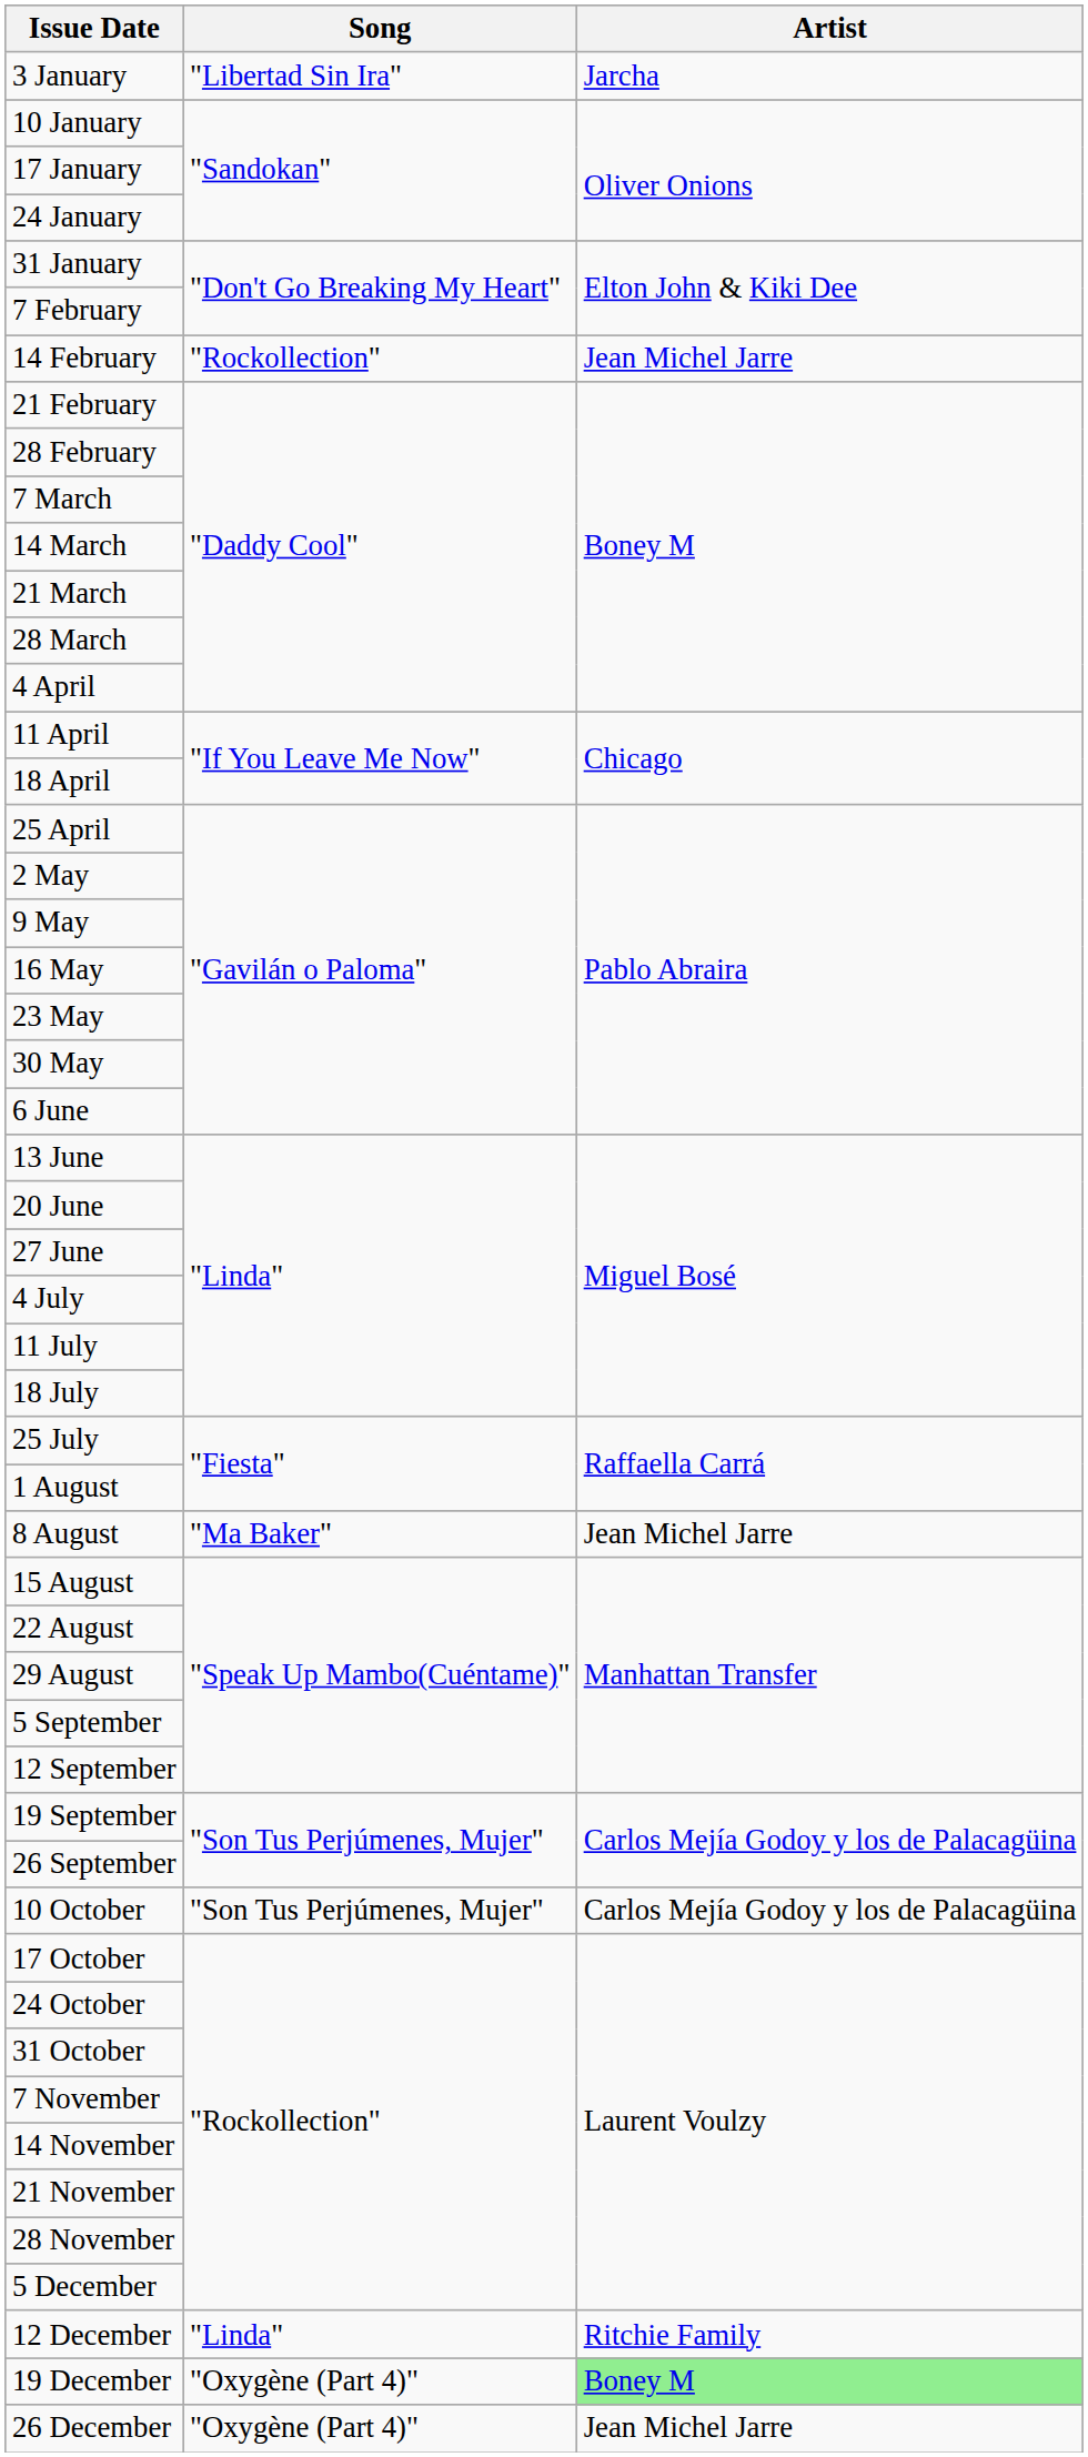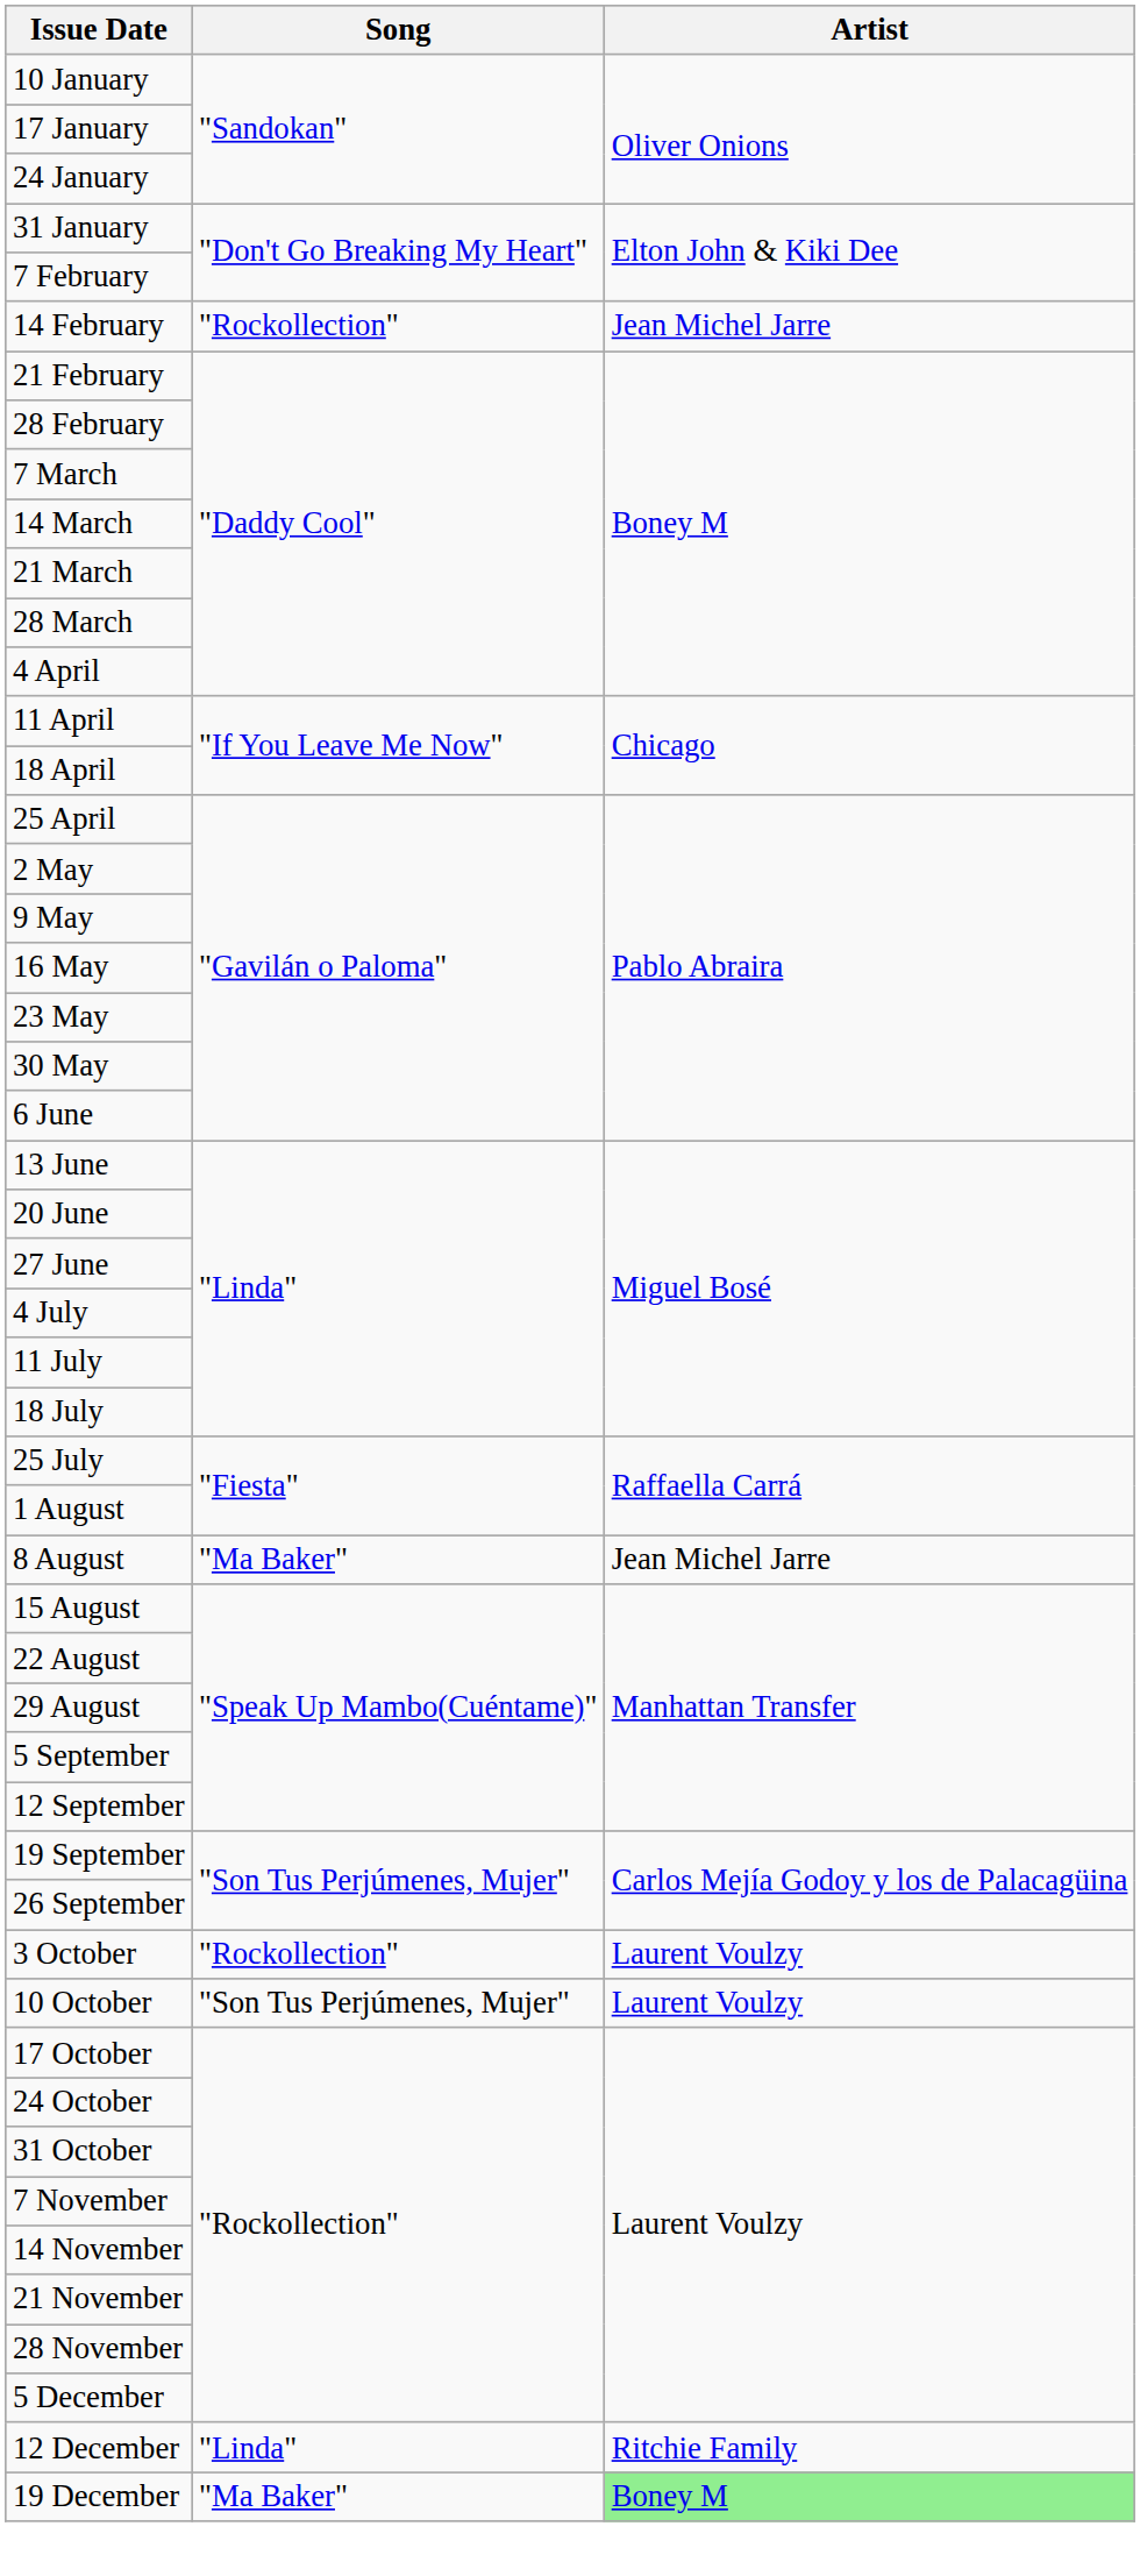- row: 3 January | "Libertad Sin Ira" | Jarcha
+ row: 3 October | "Rockollection" | Laurent Voulzy
10 October | Artist: Carlos Mejía Godoy y los de Palacagüina -> Laurent Voulzy
19 December | Song: "Oxygène (Part 4)" -> "Ma Baker"
- row: 26 December | "Oxygène (Part 4)" | Jean Michel Jarre
